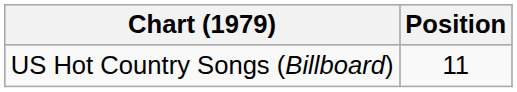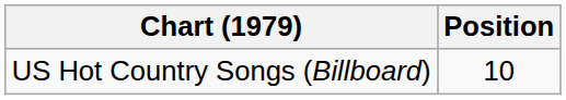US Hot Country Songs (Billboard) | Position: 11 -> 10
